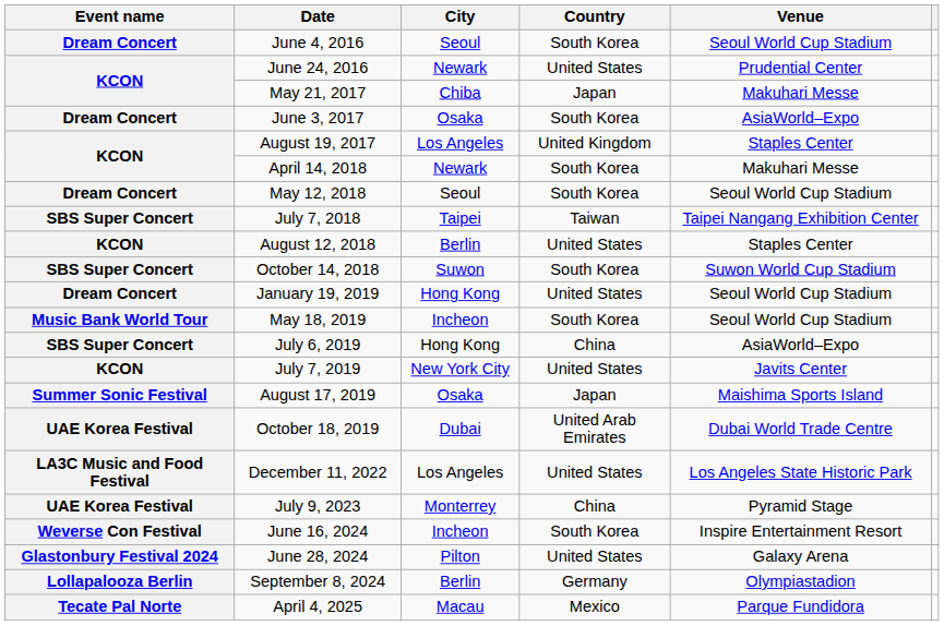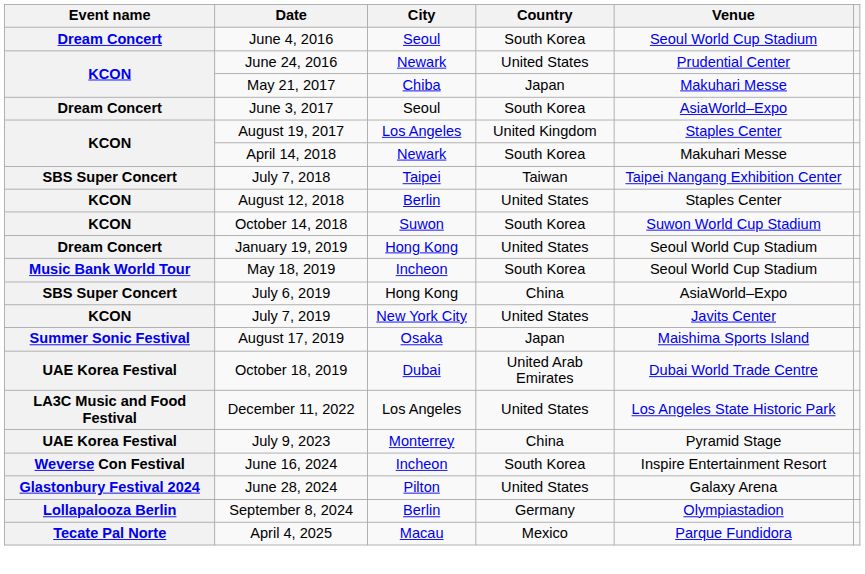June 3, 2017 | City: Osaka -> Seoul
- row: Dream Concert | May 12, 2018 | Seoul | South Korea | Seoul World Cup Stadium
October 14, 2018 | Event name: SBS Super Concert -> KCON
